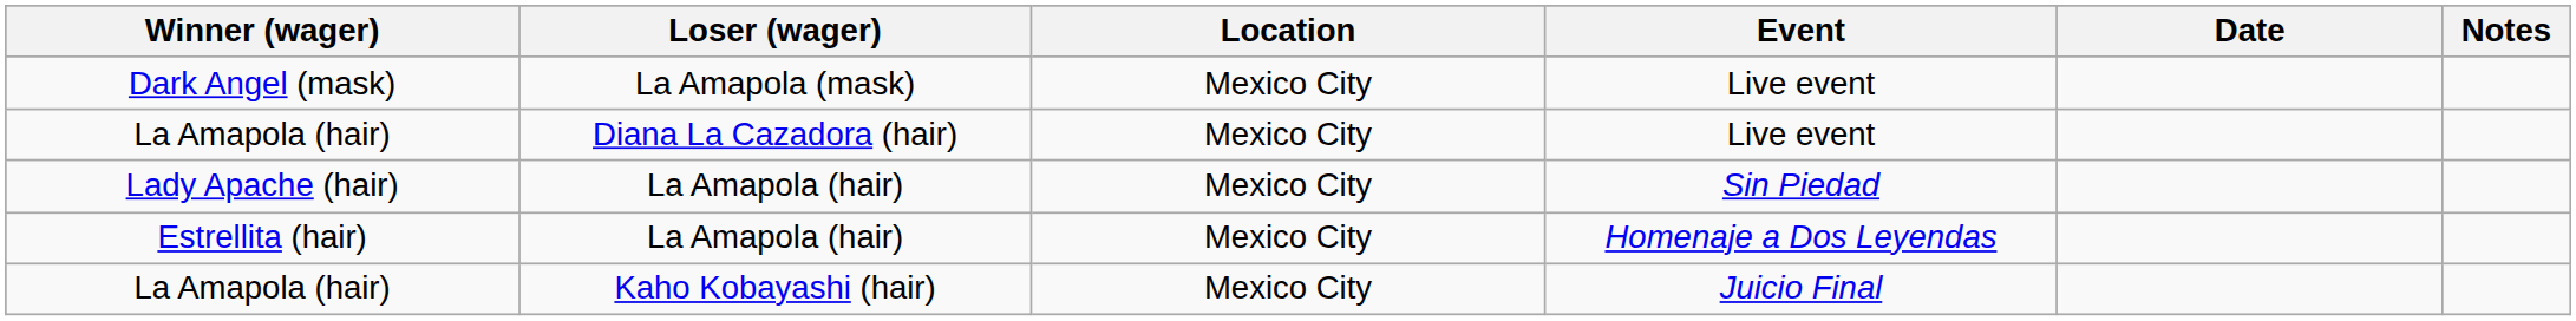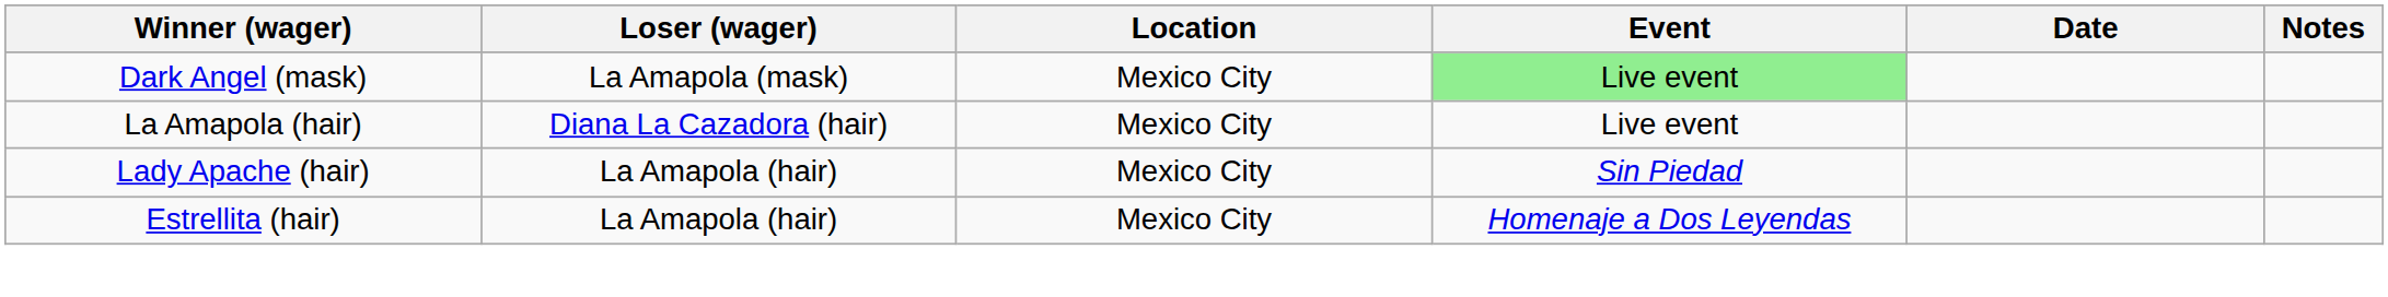Dark Angel (mask) | Event: no background -> lightgreen background
- row: La Amapola (hair) | Kaho Kobayashi (hair) | Mexico City | Juicio Final
